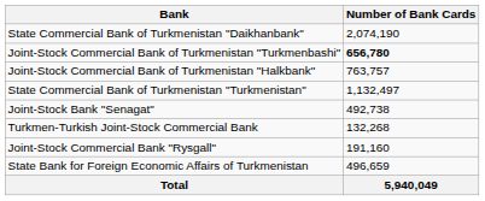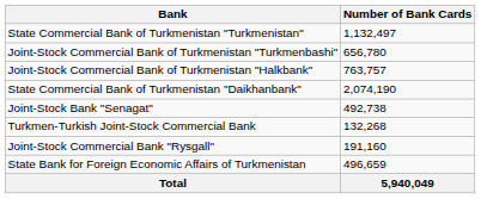rows swapped: State Commercial Bank of Turkmenistan "Turkmenistan" <-> State Commercial Bank of Turkmenistan "Daikhanbank"
Joint-Stock Commercial Bank of Turkmenistan "Turkmenbashi" | Number of Bank Cards: bold -> normal
